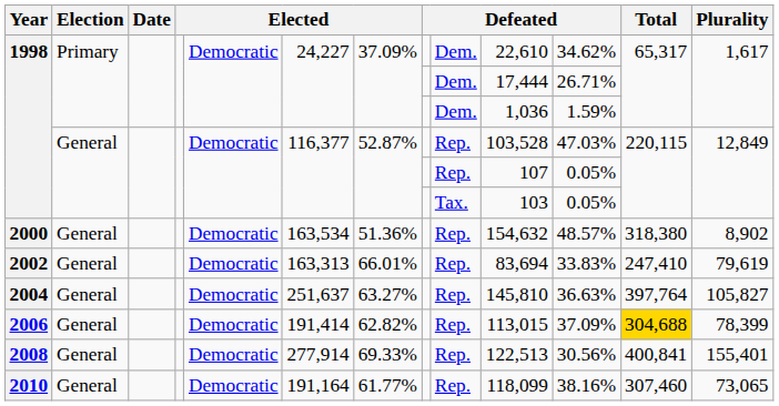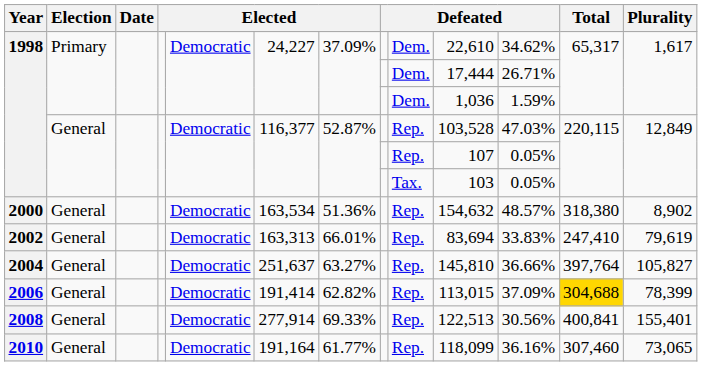2004 | column 11: 36.63% -> 36.66%
2010 | column 11: 38.16% -> 36.16%
